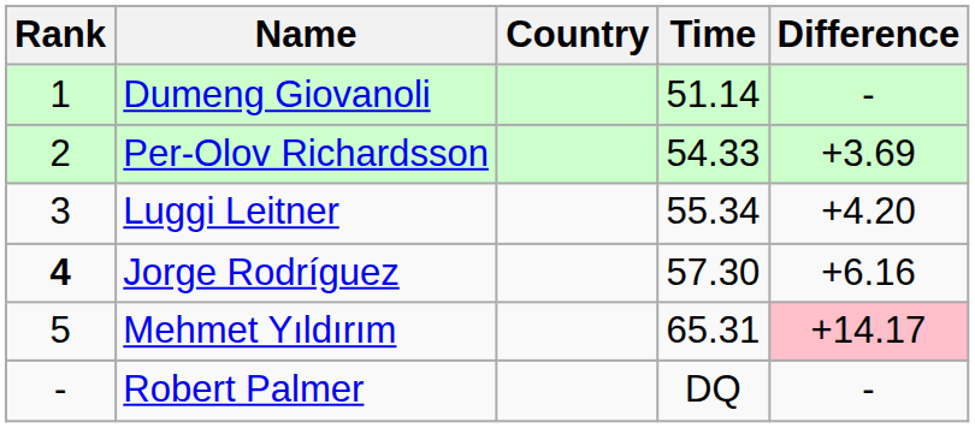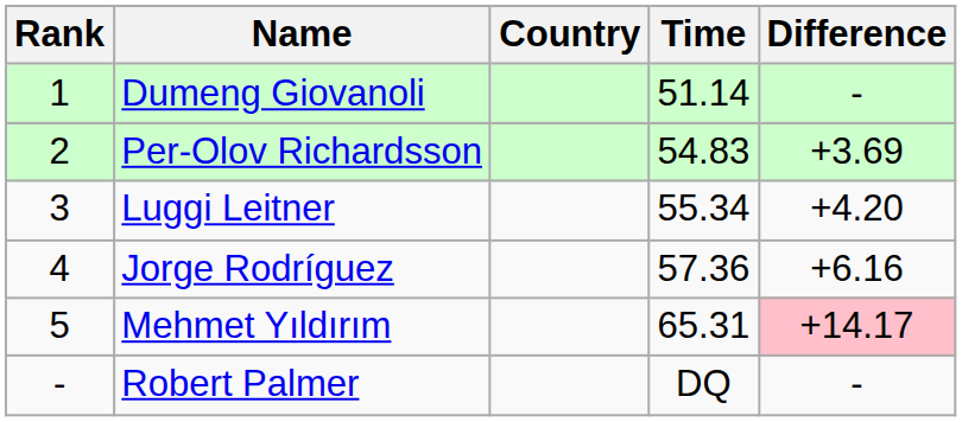Per-Olov Richardsson | Time: 54.33 -> 54.83
Jorge Rodríguez | Rank: bold -> normal
Jorge Rodríguez | Time: 57.30 -> 57.36
